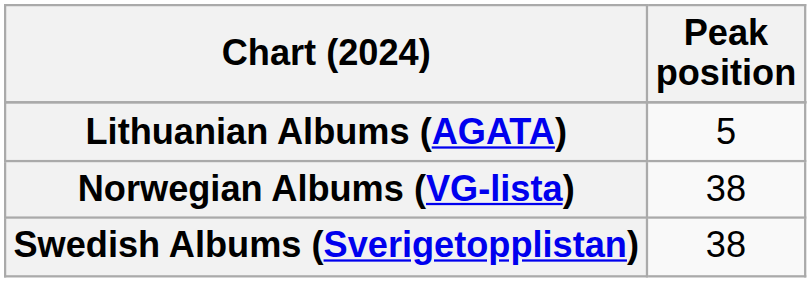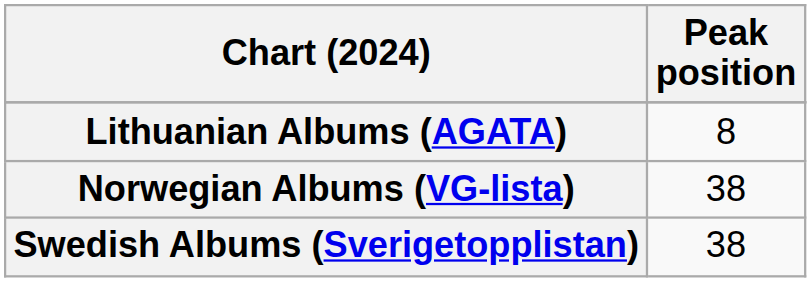Lithuanian Albums (AGATA) | Peak position: 5 -> 8
